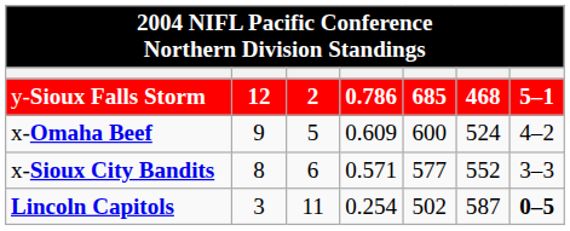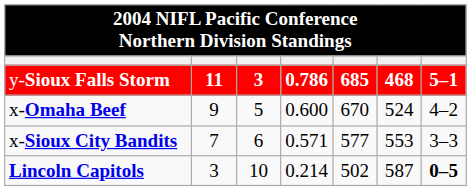y-Sioux Falls Storm | column 2: 12 -> 11
y-Sioux Falls Storm | column 3: 2 -> 3
x-Omaha Beef | column 4: 0.609 -> 0.600
x-Omaha Beef | column 5: 600 -> 670
x-Sioux City Bandits | column 2: 8 -> 7
x-Sioux City Bandits | column 6: 552 -> 553
Lincoln Capitols | column 3: 11 -> 10
Lincoln Capitols | column 4: 0.254 -> 0.214
